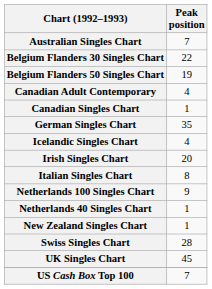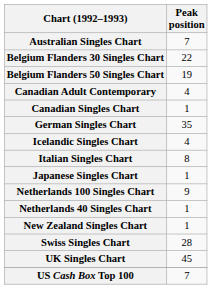- row: Irish Singles Chart | 20
+ row: Japanese Singles Chart | 1
